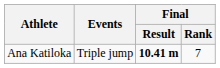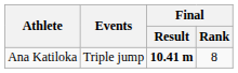Ana Katiloka | Final / Rank: 7 -> 8
